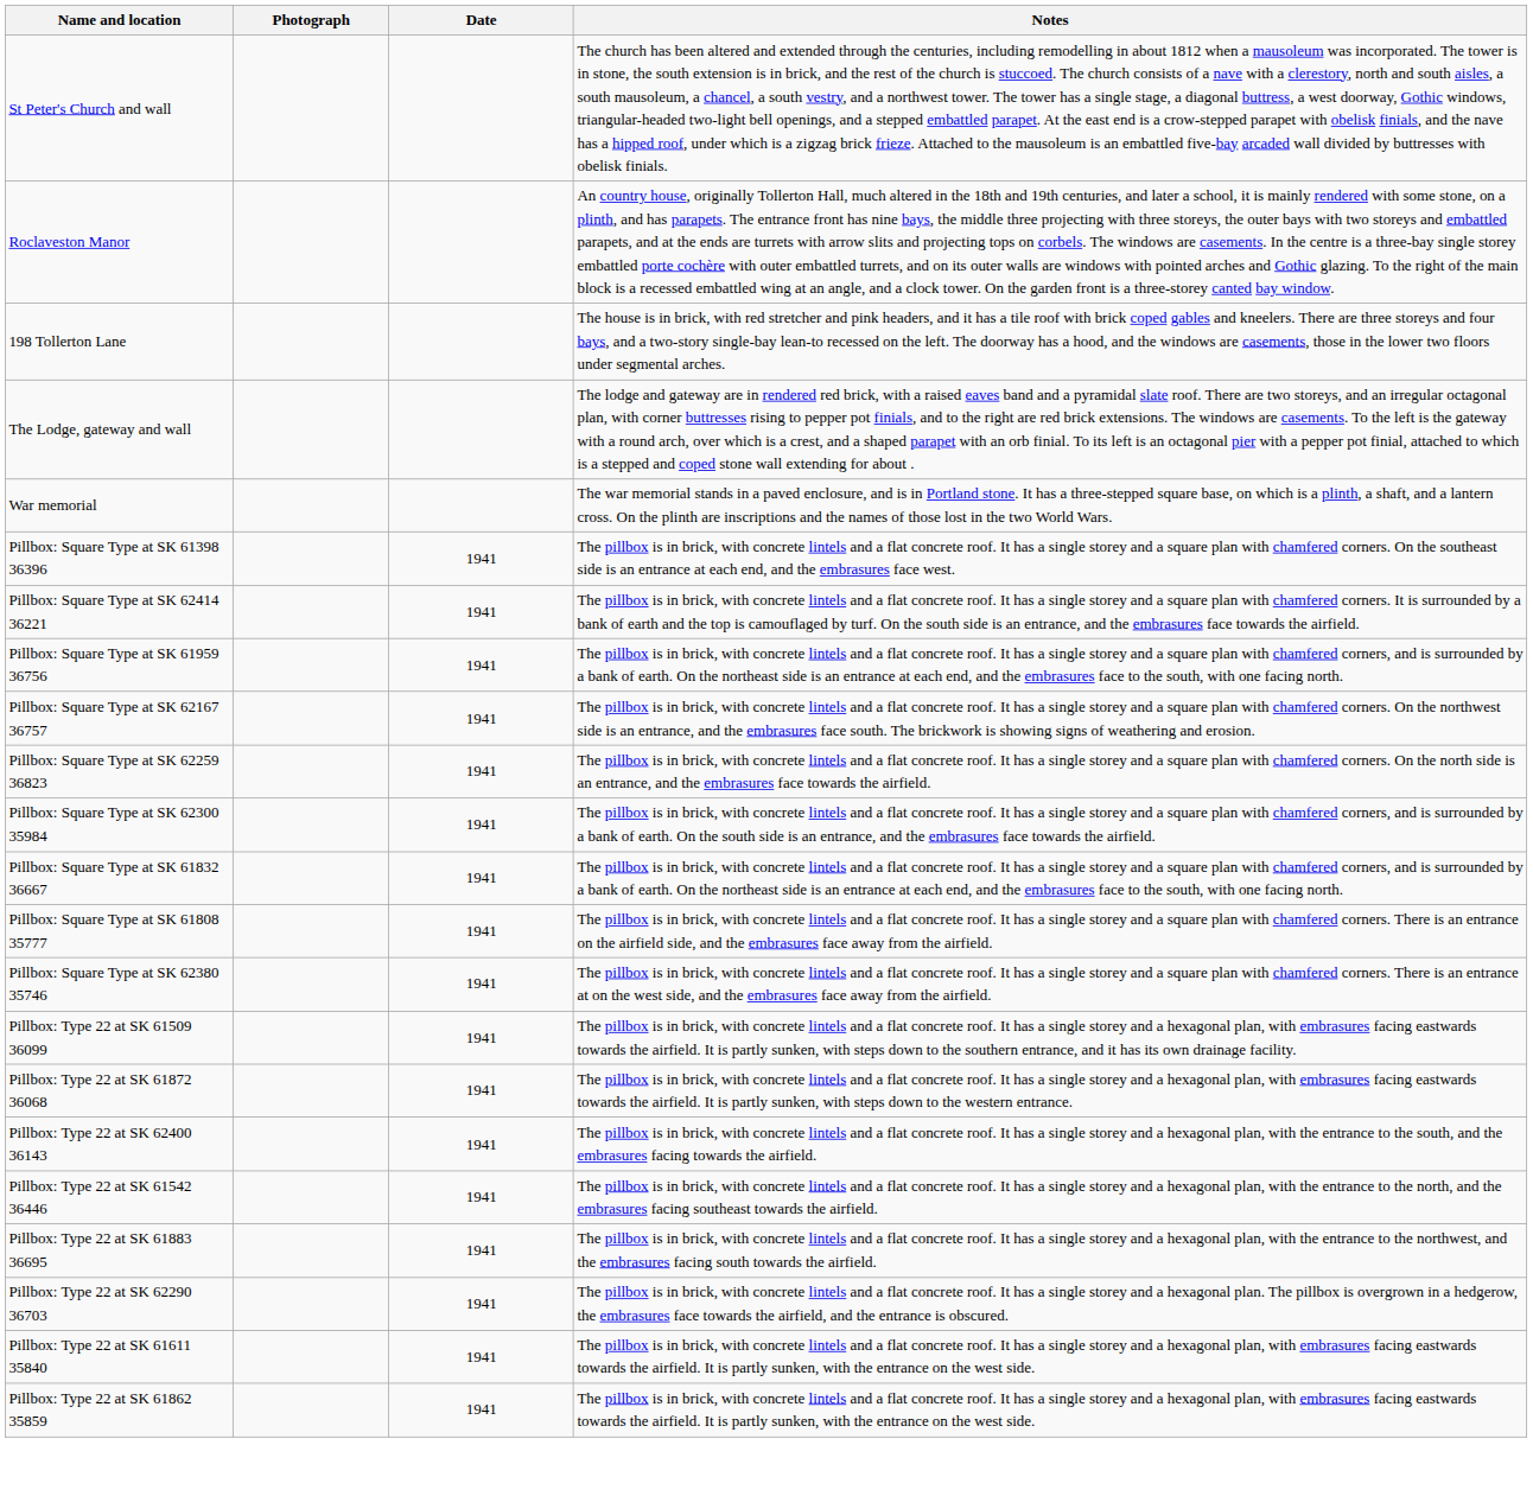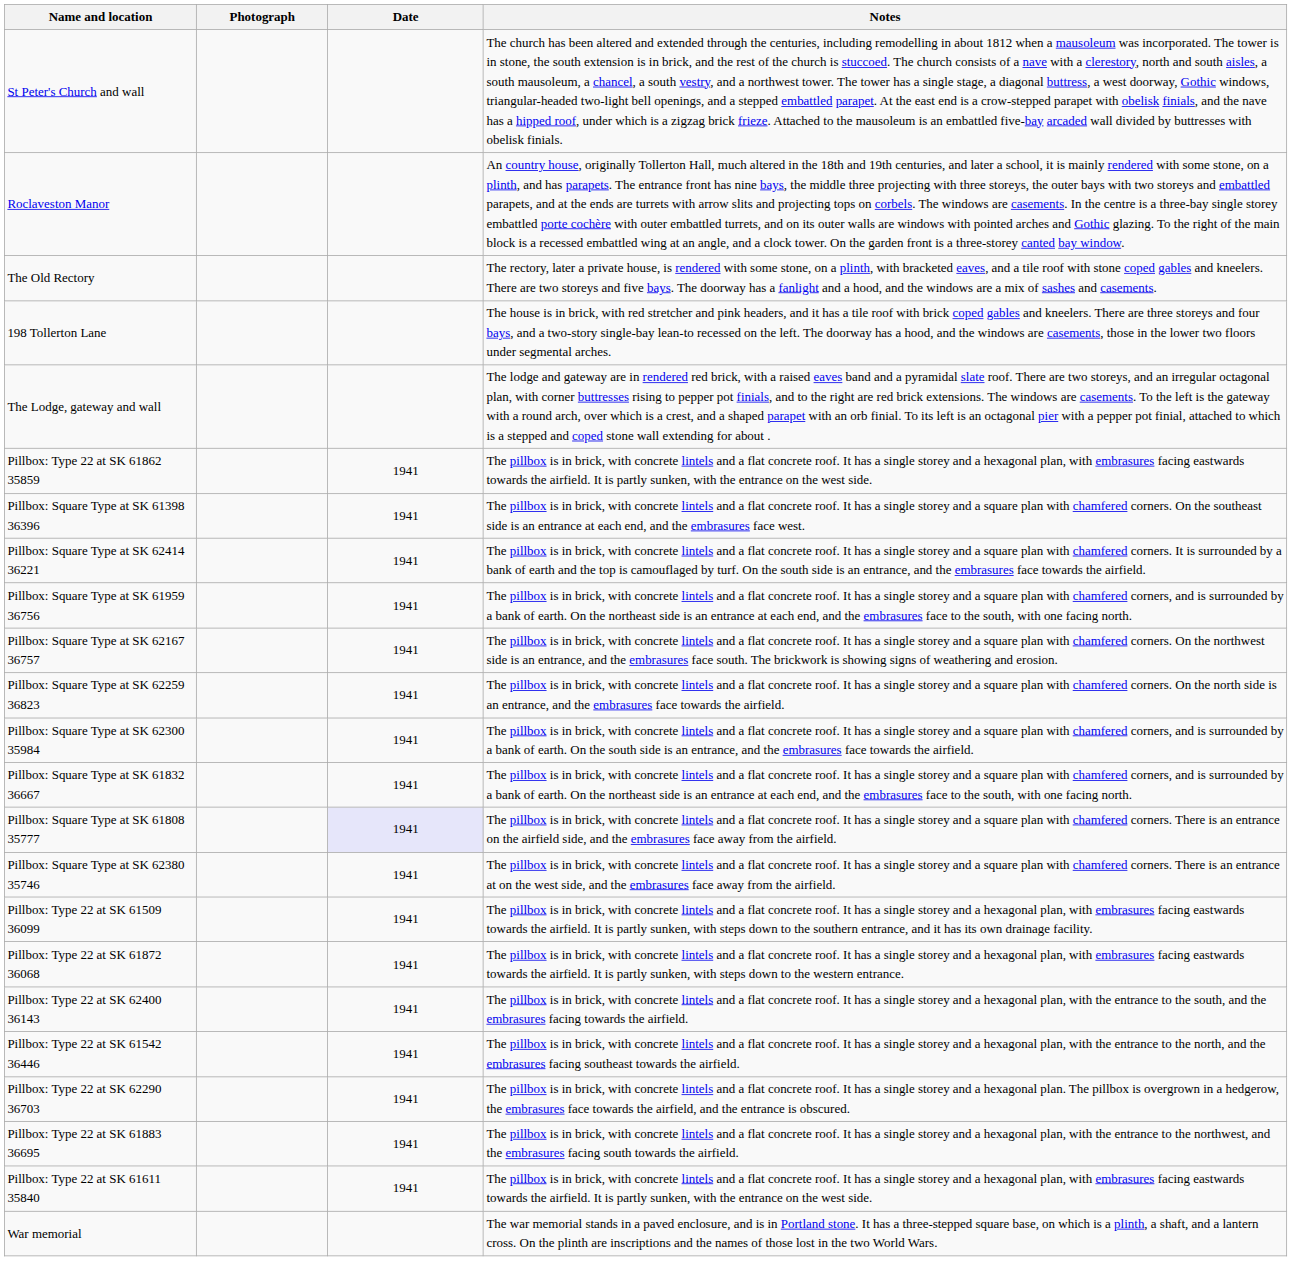+ row: The Old Rectory | The rectory, later a private house, is rendered with some stone, on a plinth, with bracketed eaves, and a tile roof with stone coped gables and kneelers. There are two storeys and five bays. The doorway has a fanlight and a hood, and the windows are a mix of sashes and casements.
rows swapped: War memorial <-> Pillbox: Type 22 at SK 61862 35859
Pillbox: Square Type at SK 61808 35777 | Date: no background -> lavender background
rows swapped: Pillbox: Type 22 at SK 61883 36695 <-> Pillbox: Type 22 at SK 62290 36703
